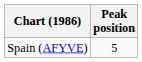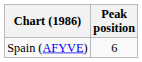Spain (AFYVE) | Peak position: 5 -> 6
